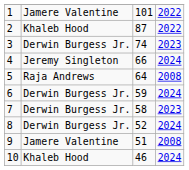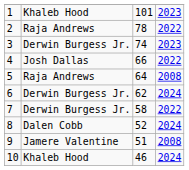1 | column 2: Jamere Valentine -> Khaleb Hood
1 | column 4: 2022 -> 2023
2 | column 2: Khaleb Hood -> Raja Andrews
2 | column 3: 87 -> 78
4 | column 2: Jeremy Singleton -> Josh Dallas
4 | column 4: 2024 -> 2022
6 | column 3: 59 -> 62
7 | column 4: 2023 -> 2022
8 | column 2: Derwin Burgess Jr. -> Dalen Cobb
